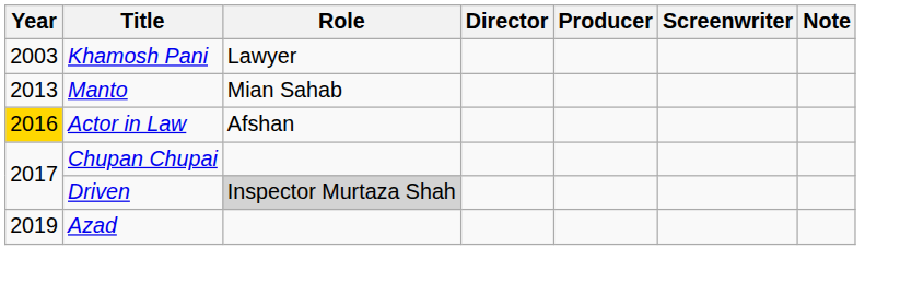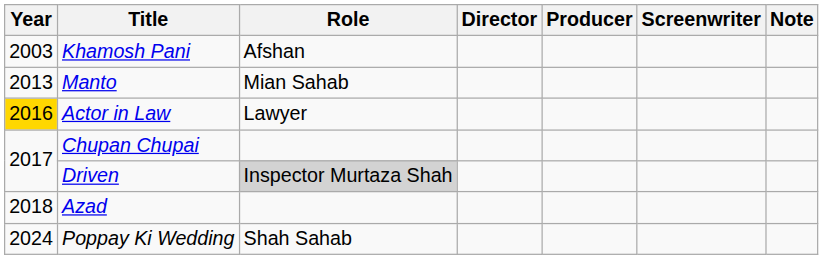Khamosh Pani | Role: Lawyer -> Afshan
Actor in Law | Role: Afshan -> Lawyer
Azad | Year: 2019 -> 2018
+ row: 2024 | Poppay Ki Wedding | Shah Sahab
